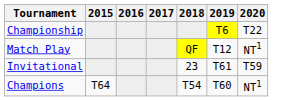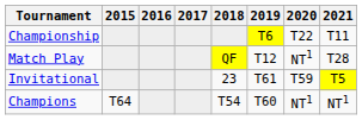+ column: 2021 | T11 | T28 | T5 | NT1
